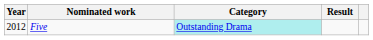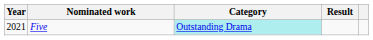Five | Year: 2012 -> 2021
